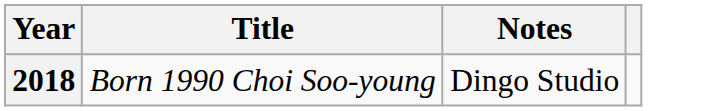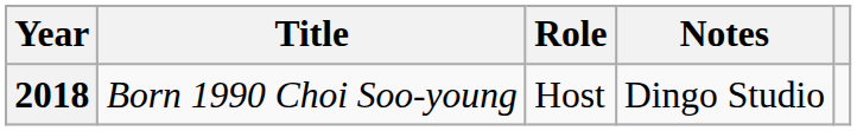+ column: Role | Host
